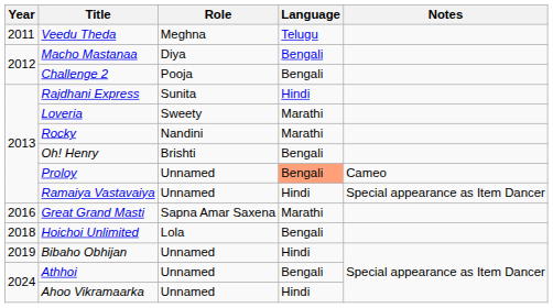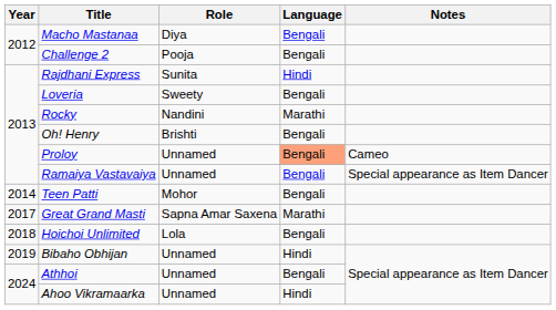- row: 2011 | Veedu Theda | Meghna | Telugu
Loveria | Language: Marathi -> Bengali
Ramaiya Vastavaiya | Language: Hindi -> Bengali
+ row: 2014 | Teen Patti | Mohor | Bengali
Great Grand Masti | Year: 2016 -> 2017
